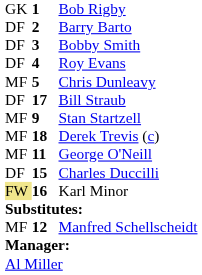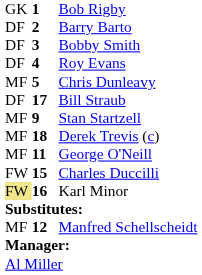Charles Duccilli | column 1: DF -> FW
